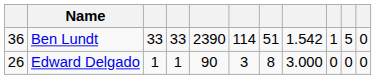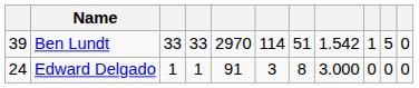Ben Lundt | column 1: 36 -> 39
Ben Lundt | column 5: 2390 -> 2970
Edward Delgado | column 1: 26 -> 24
Edward Delgado | column 5: 90 -> 91
